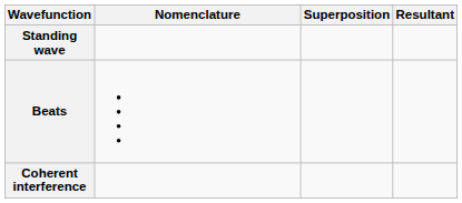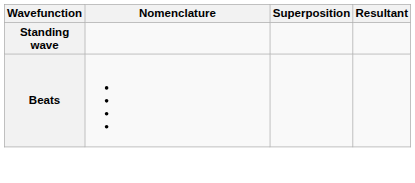- row: Coherent interference
